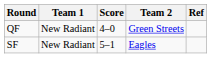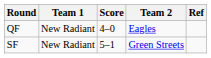QF | Team 2: Green Streets -> Eagles
SF | Team 2: Eagles -> Green Streets
